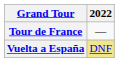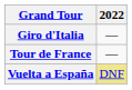+ row: Giro d'Italia | —
